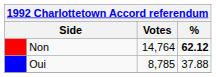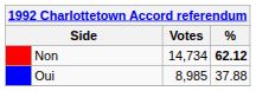Non | Votes: 14,764 -> 14,734
Oui | Votes: 8,785 -> 8,985
